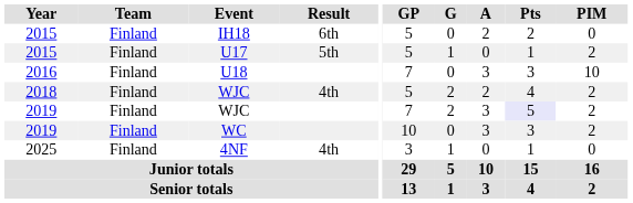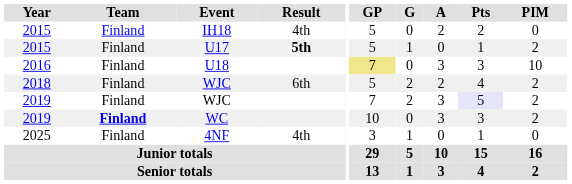IH18 | Result: 6th -> 4th
U17 | Result: normal -> bold
U18 | GP: no background -> khaki background
2018 / WJC | Result: 4th -> 6th
WC | Team: normal -> bold
